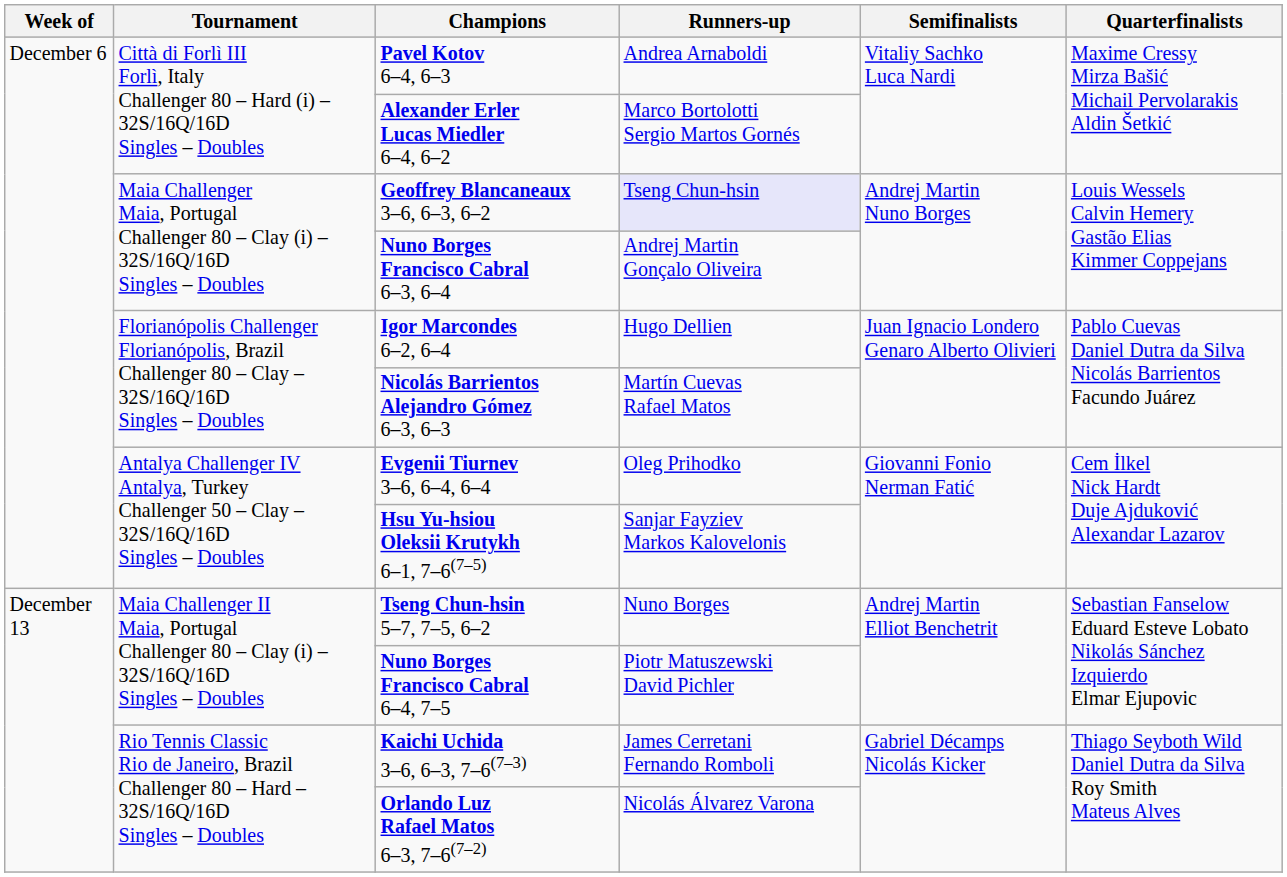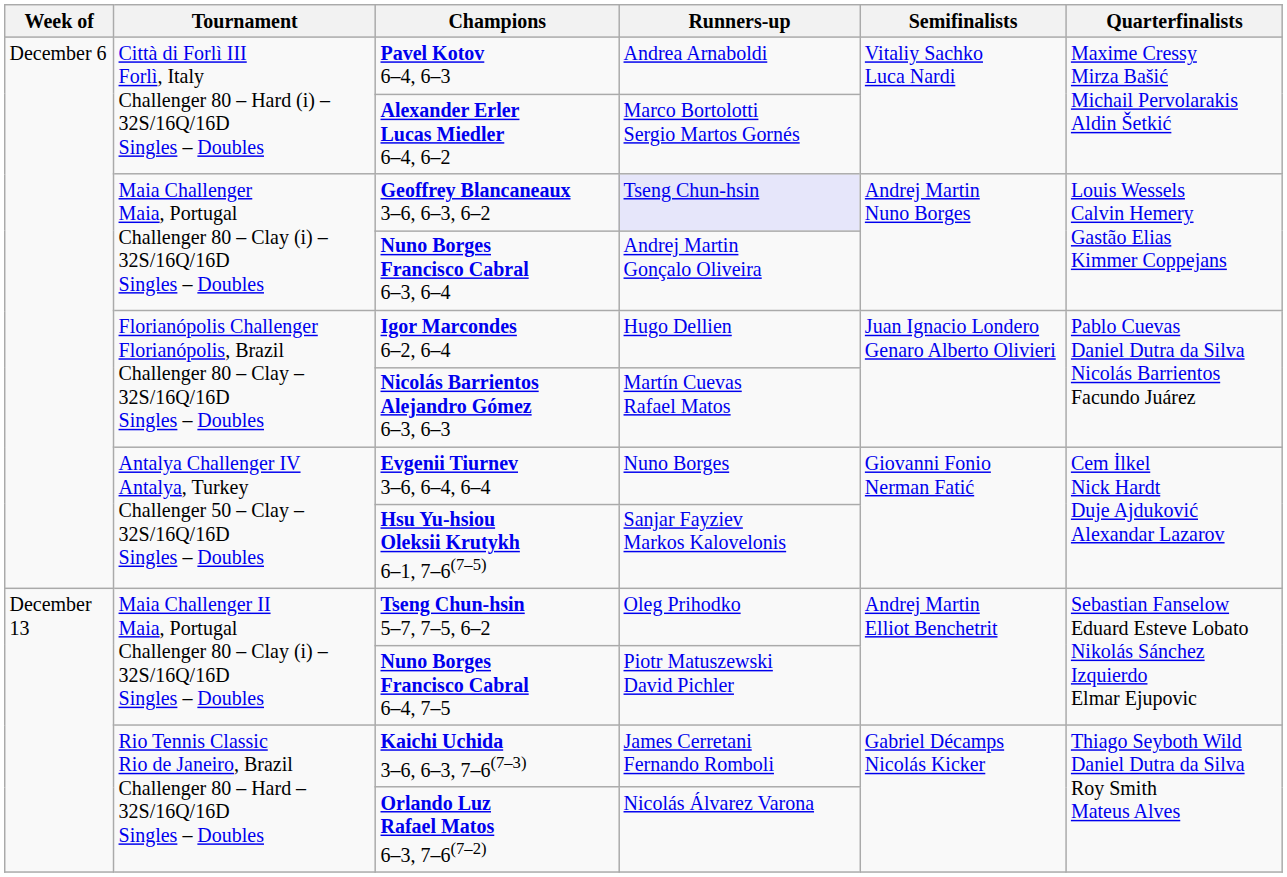Evgenii Tiurnev 3–6, 6–4, 6–4 | Runners-up: Oleg Prihodko -> Nuno Borges
Tseng Chun-hsin 5–7, 7–5, 6–2 | Runners-up: Nuno Borges -> Oleg Prihodko
